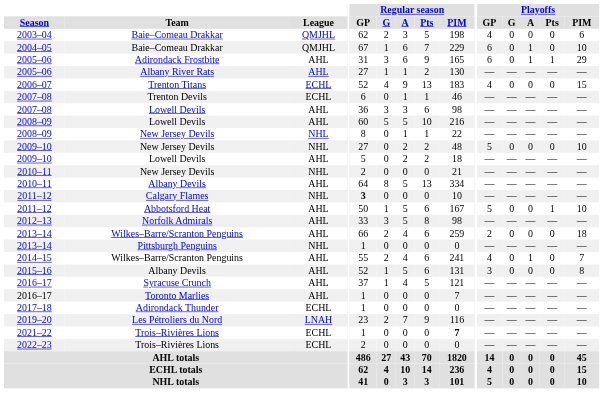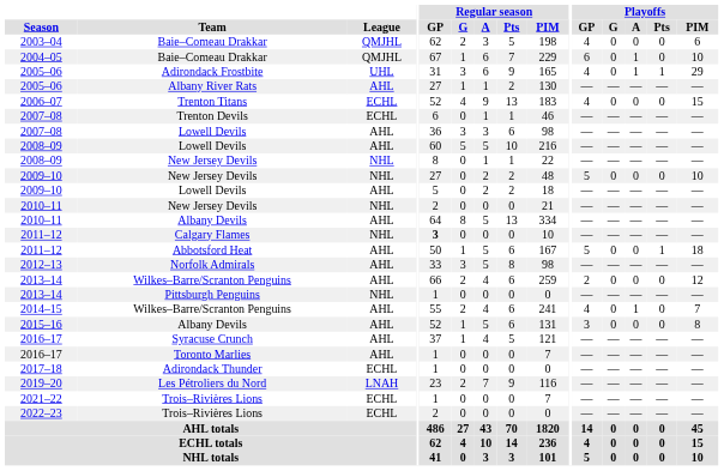2005–06 / Adirondack Frostbite | League: AHL -> UHL
2005–06 / Adirondack Frostbite | Playoffs / GP: 6 -> 4
2011–12 / Abbotsford Heat | Playoffs / PIM: 10 -> 18
2013–14 / Wilkes–Barre/Scranton Penguins | Playoffs / PIM: 18 -> 12
2021–22 | Regular season / PIM: bold -> normal
